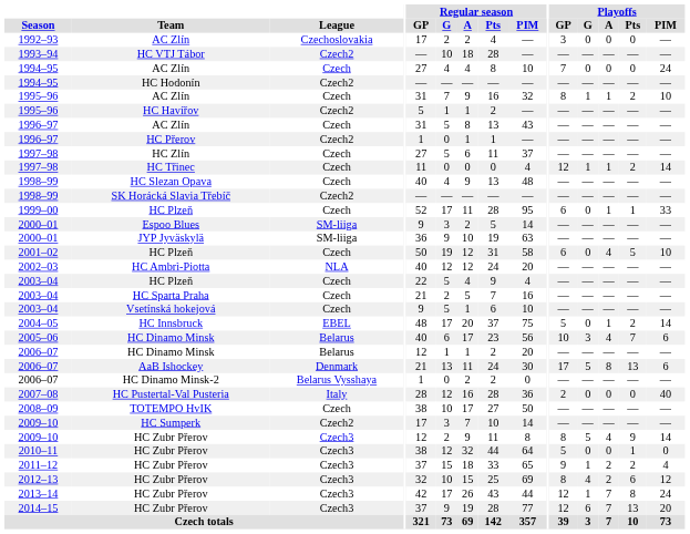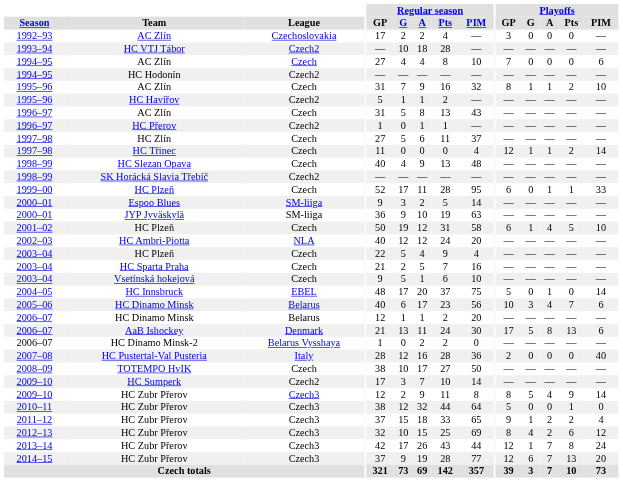1994–95 / AC Zlín | Playoffs / PIM: 24 -> 6
2001–02 | Playoffs / G: 0 -> 1
2004–05 | Playoffs / Pts: 2 -> 0
